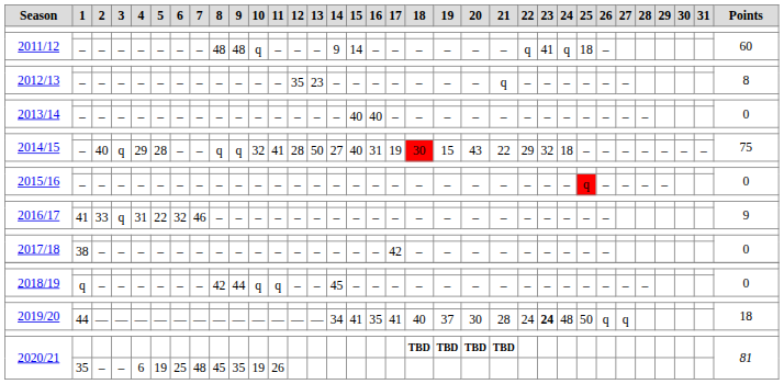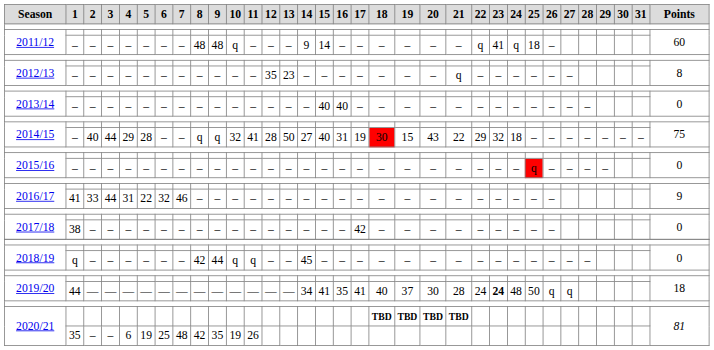2014/15 / – | 3: q -> 44
2016/17 / 41 | 3: q -> 44
2020/21 / 35 | 8: 45 -> 42
